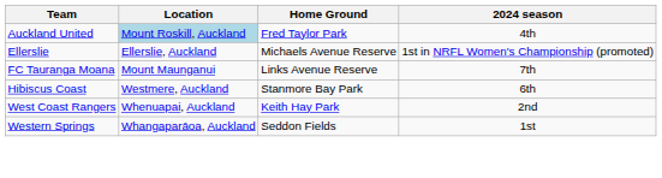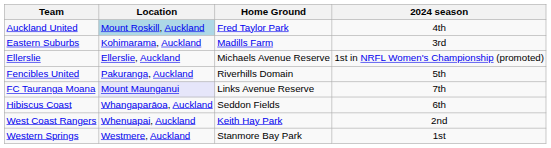+ row: Eastern Suburbs | Kohimarama, Auckland | Madills Farm | 3rd
+ row: Fencibles United | Pakuranga, Auckland | Riverhills Domain | 5th
FC Tauranga Moana | Location: no background -> lavender background
Hibiscus Coast | Location: Westmere, Auckland -> Whangaparāoa, Auckland
Hibiscus Coast | Home Ground: Stanmore Bay Park -> Seddon Fields
Western Springs | Location: Whangaparāoa, Auckland -> Westmere, Auckland
Western Springs | Home Ground: Seddon Fields -> Stanmore Bay Park
